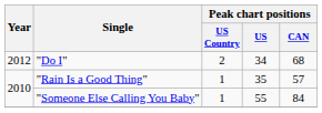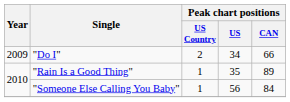"Do I" | Year: 2012 -> 2009
"Do I" | Peak chart positions / CAN: 68 -> 66
"Rain Is a Good Thing" | Peak chart positions / CAN: 57 -> 89
"Someone Else Calling You Baby" | Peak chart positions / US: 55 -> 56
